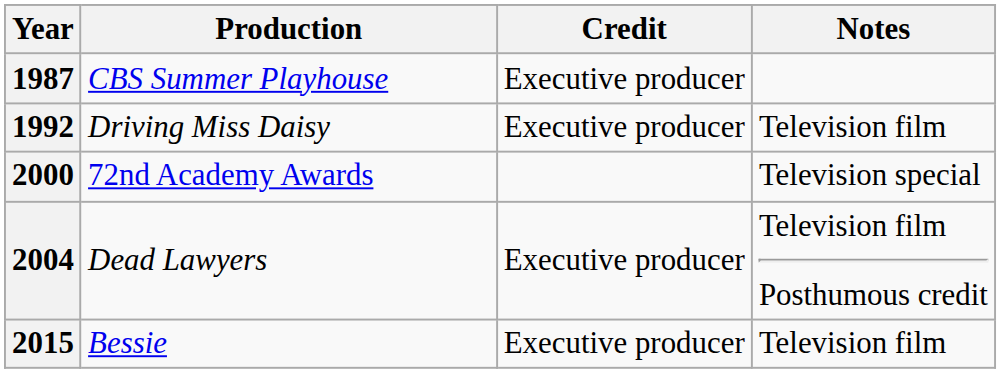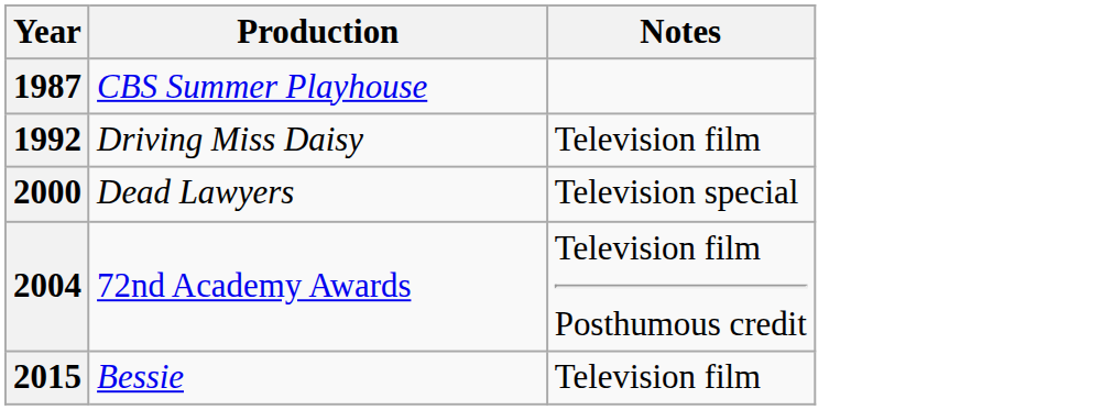- column: Credit | Executive producer | Executive producer | Executive producer | Executive producer
2000 | Production: 72nd Academy Awards -> Dead Lawyers
2004 | Production: Dead Lawyers -> 72nd Academy Awards
